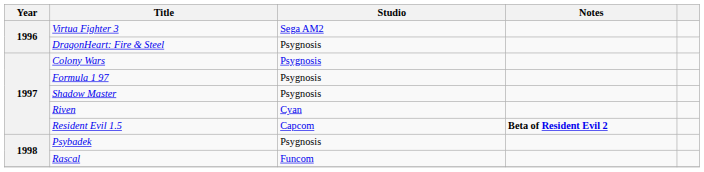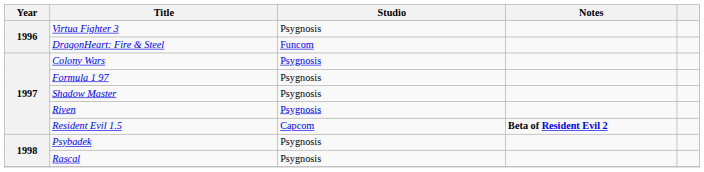Virtua Fighter 3 | Studio: Sega AM2 -> Psygnosis
DragonHeart: Fire & Steel | Studio: Psygnosis -> Funcom
Riven | Studio: Cyan -> Psygnosis
Rascal | Studio: Funcom -> Psygnosis
